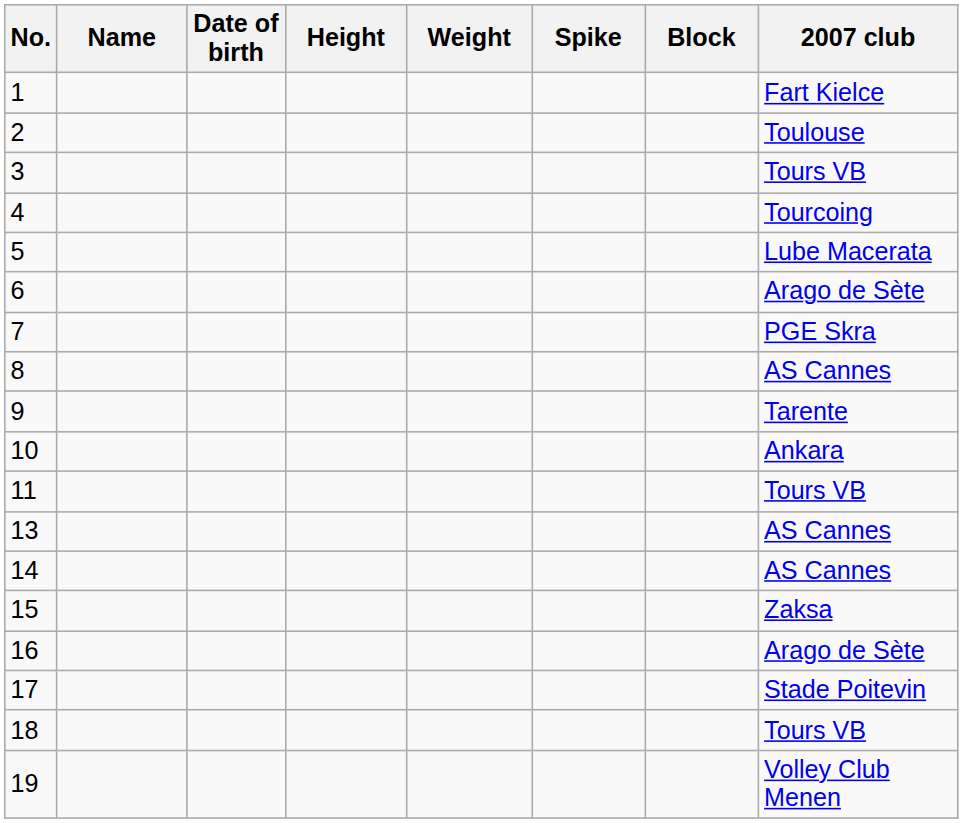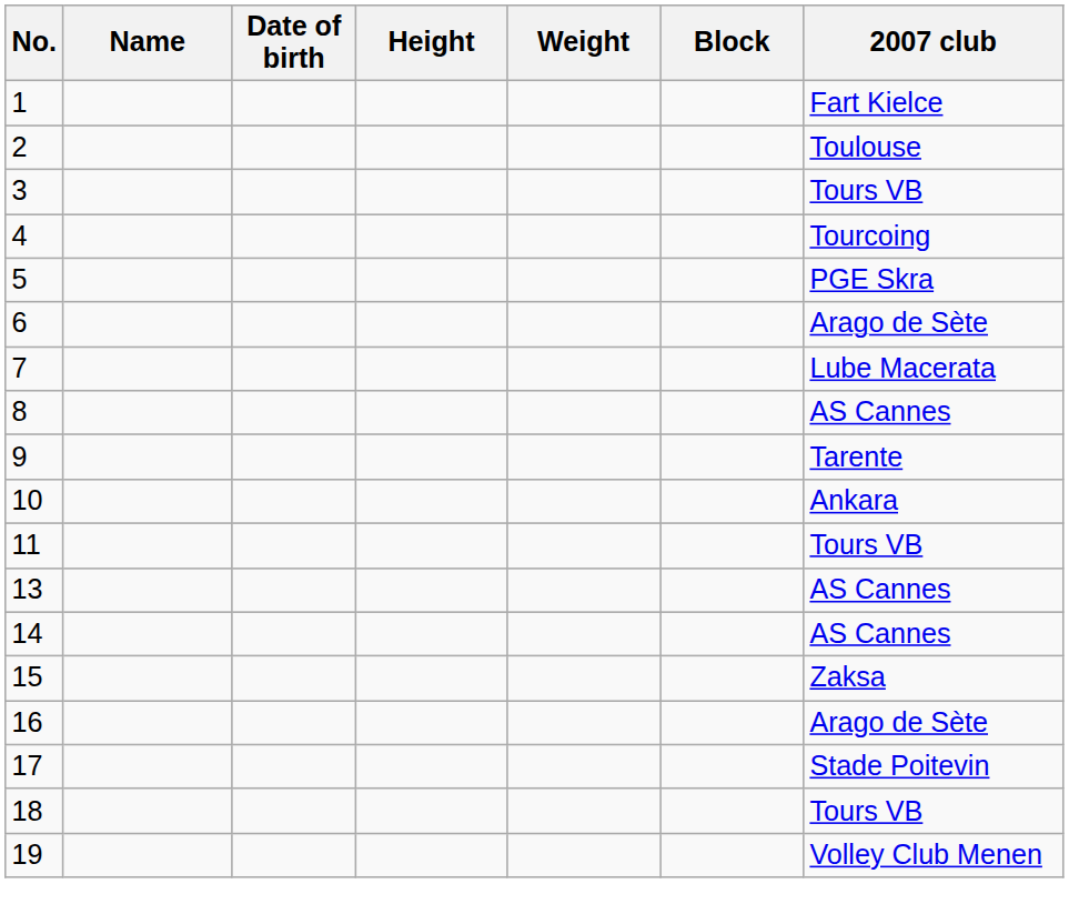- column: Spike
5 | 2007 club: Lube Macerata -> PGE Skra
7 | 2007 club: PGE Skra -> Lube Macerata
